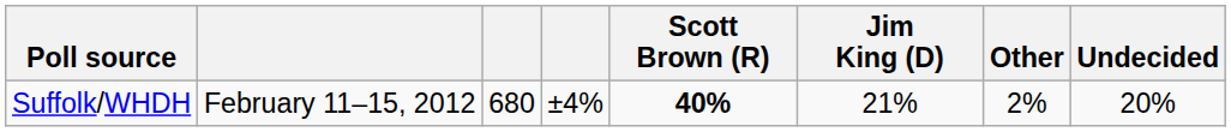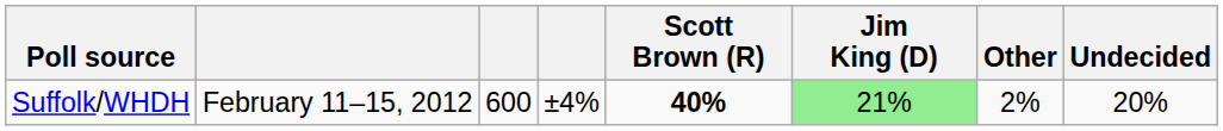Suffolk/WHDH | column 3: 680 -> 600
Suffolk/WHDH | Jim King (D): no background -> lightgreen background
